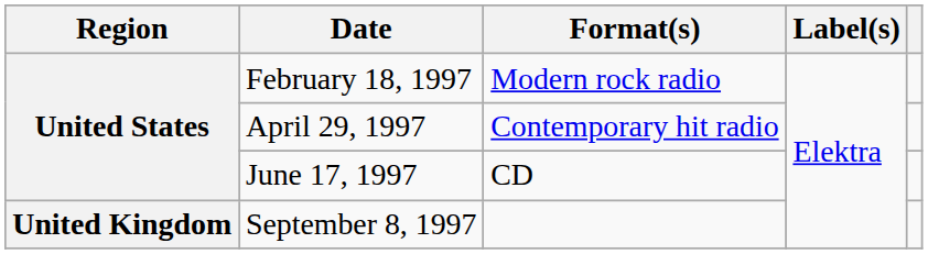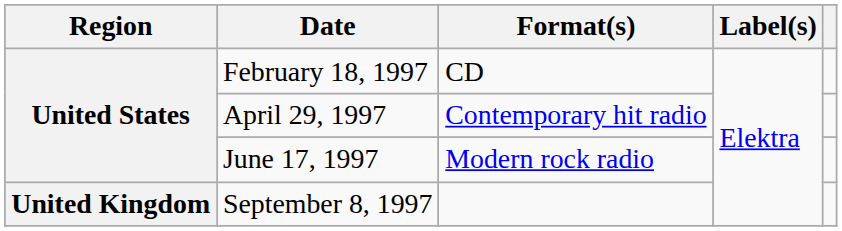February 18, 1997 | Format(s): Modern rock radio -> CD
June 17, 1997 | Format(s): CD -> Modern rock radio
